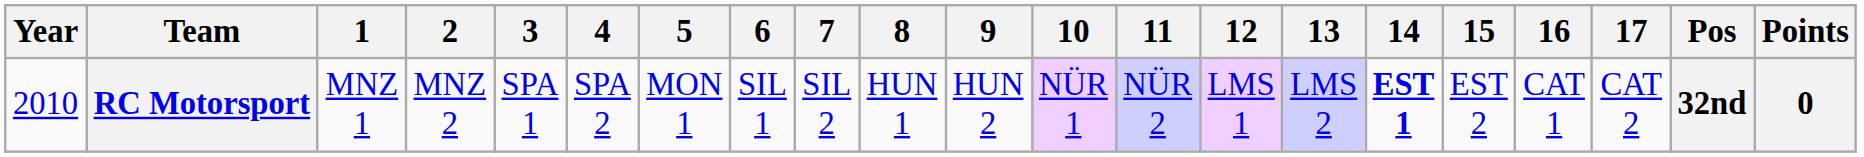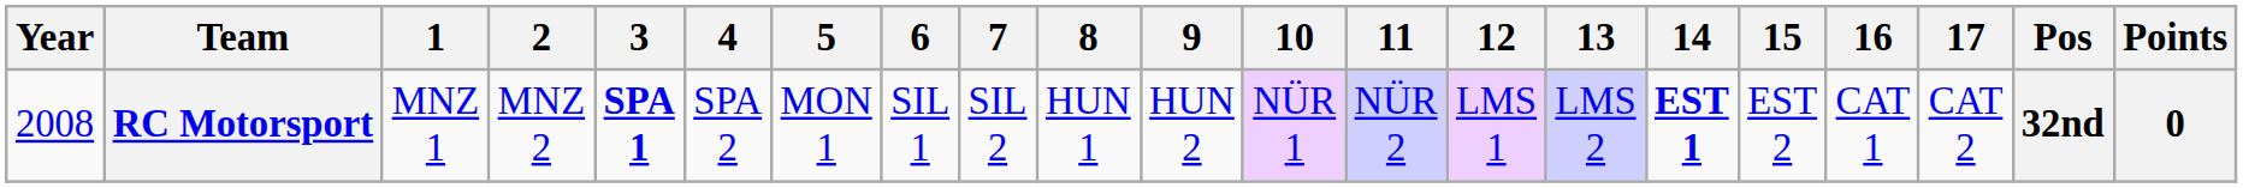RC Motorsport | Year: 2010 -> 2008
RC Motorsport | 3: normal -> bold
